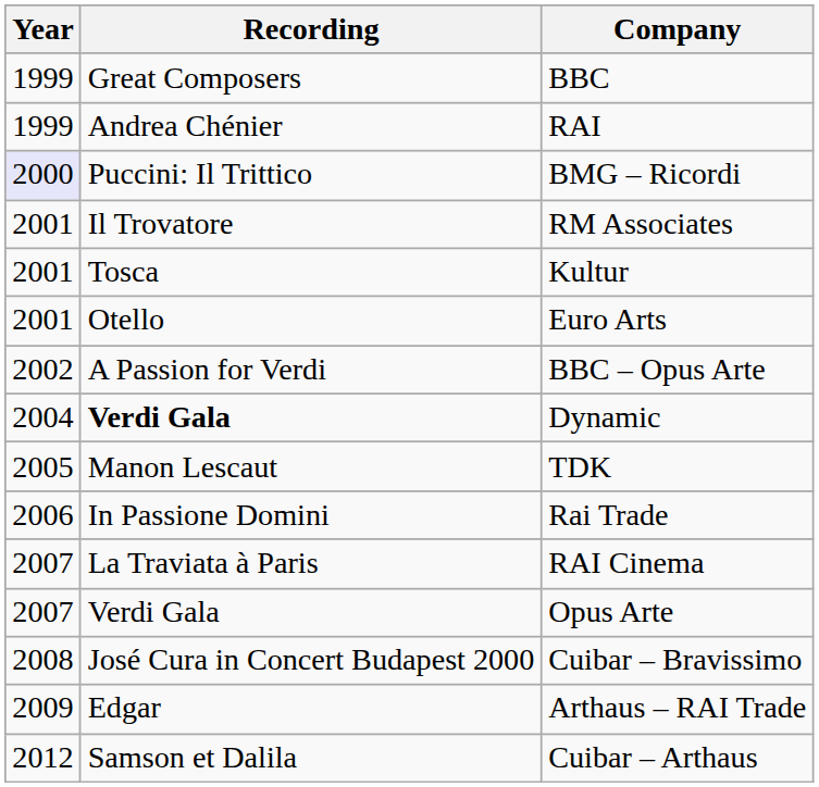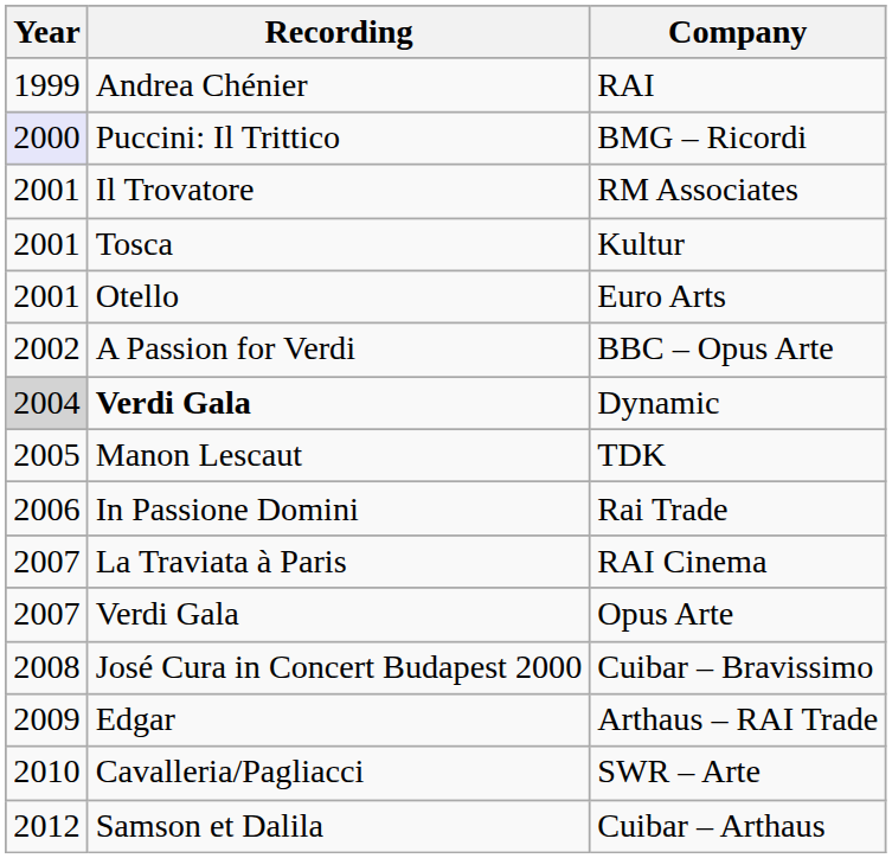- row: 1999 | Great Composers | BBC
Dynamic | Year: no background -> lightgrey background
+ row: 2010 | Cavalleria/Pagliacci | SWR – Arte
